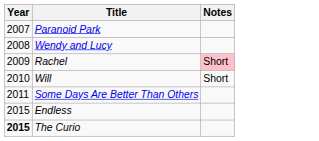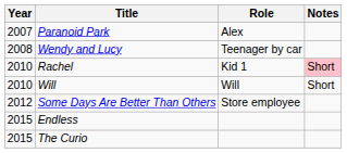+ column: Role | Alex | Teenager by car | Kid 1 | Will | Store employee
Rachel | Year: 2009 -> 2010
Some Days Are Better Than Others | Year: 2011 -> 2012
The Curio | Year: bold -> normal
